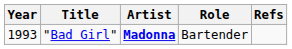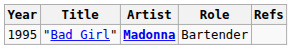"Bad Girl" | Year: 1993 -> 1995
